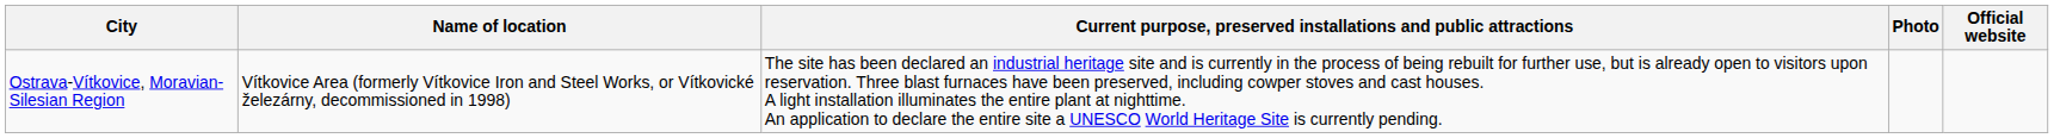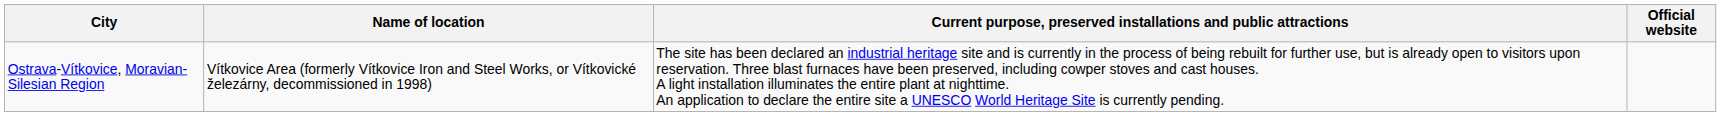- column: Photo
